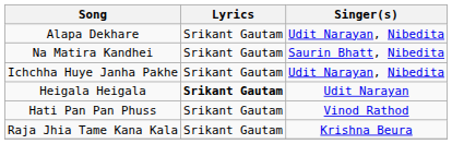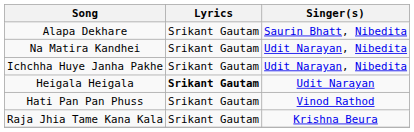Alapa Dekhare | Singer(s): Udit Narayan, Nibedita -> Saurin Bhatt, Nibedita
Na Matira Kandhei | Singer(s): Saurin Bhatt, Nibedita -> Udit Narayan, Nibedita
